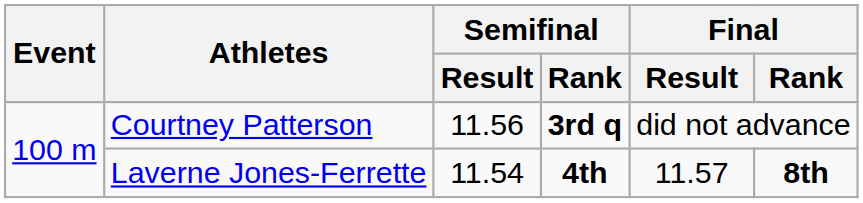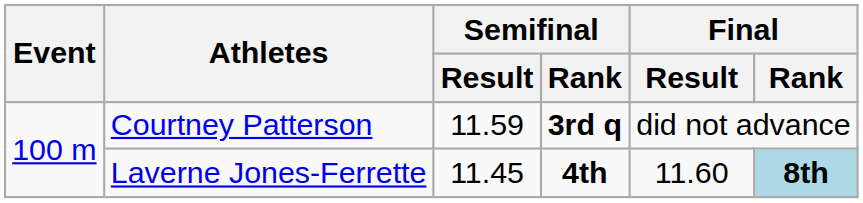Courtney Patterson | Semifinal / Result: 11.56 -> 11.59
Laverne Jones-Ferrette | Semifinal / Result: 11.54 -> 11.45
Laverne Jones-Ferrette | Final / Result: 11.57 -> 11.60
Laverne Jones-Ferrette | Final / Rank: no background -> lightblue background
